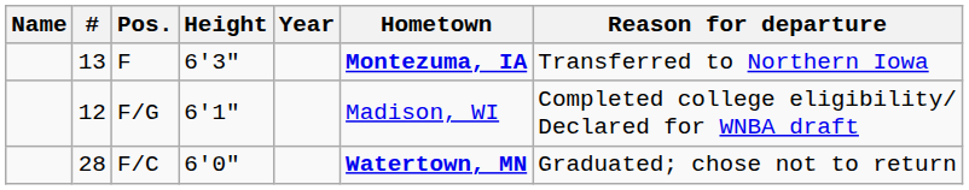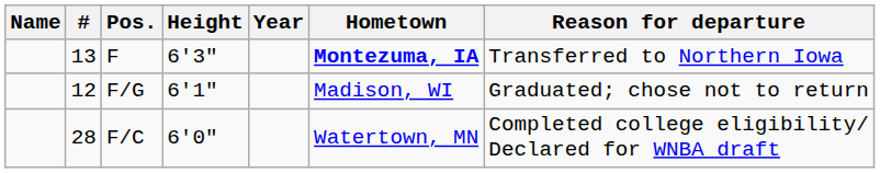F/G | Reason for departure: Completed college eligibility/ Declared for WNBA draft -> Graduated; chose not to return
F/C | Hometown: bold -> normal
F/C | Reason for departure: Graduated; chose not to return -> Completed college eligibility/ Declared for WNBA draft
